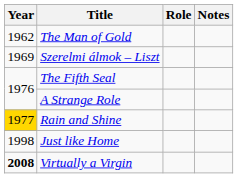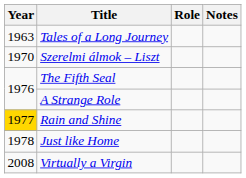- row: 1962 | The Man of Gold
+ row: 1963 | Tales of a Long Journey
Szerelmi álmok – Liszt | Year: 1969 -> 1970
Just like Home | Year: 1998 -> 1978
Virtually a Virgin | Year: bold -> normal
